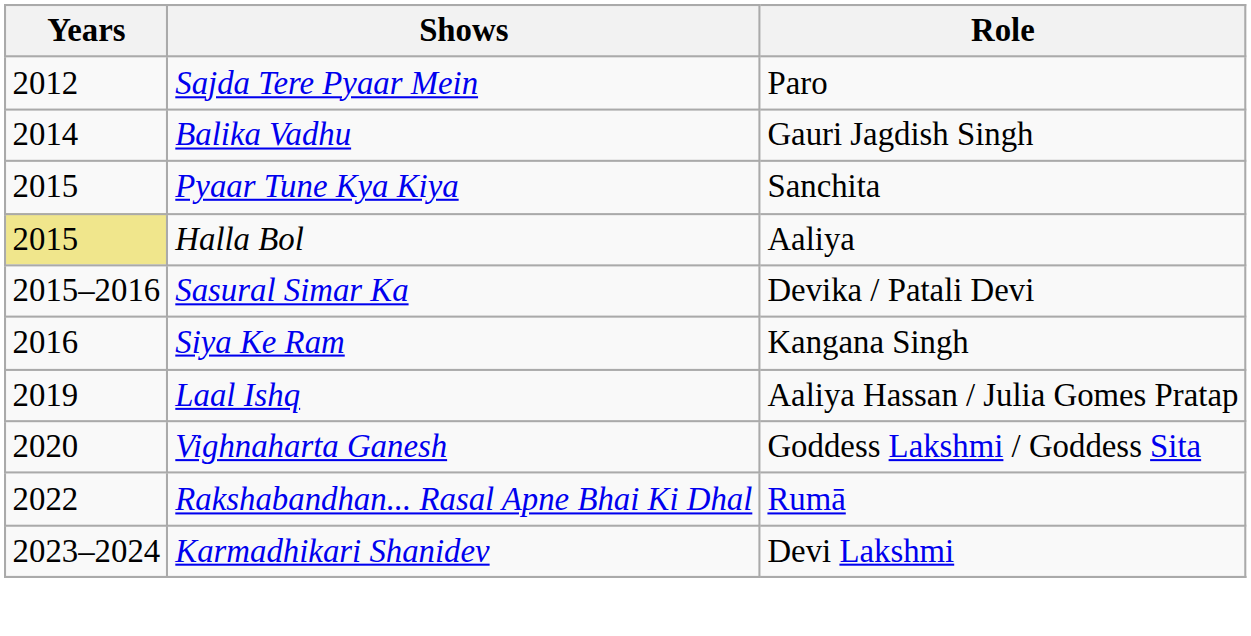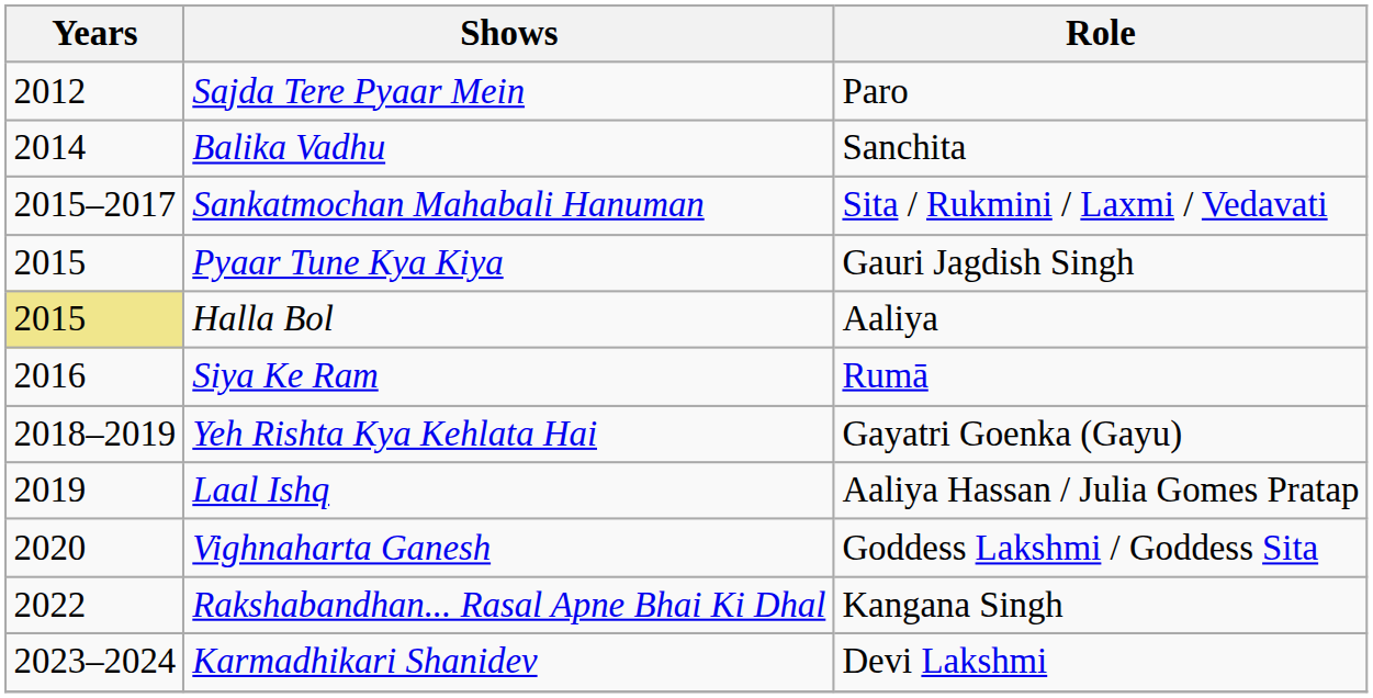Balika Vadhu | Role: Gauri Jagdish Singh -> Sanchita
+ row: 2015–2017 | Sankatmochan Mahabali Hanuman | Sita / Rukmini / Laxmi / Vedavati
Pyaar Tune Kya Kiya | Role: Sanchita -> Gauri Jagdish Singh
- row: 2015–2016 | Sasural Simar Ka | Devika / Patali Devi
Siya Ke Ram | Role: Kangana Singh -> Rumā
+ row: 2018–2019 | Yeh Rishta Kya Kehlata Hai | Gayatri Goenka (Gayu)
Rakshabandhan... Rasal Apne Bhai Ki Dhal | Role: Rumā -> Kangana Singh
